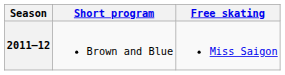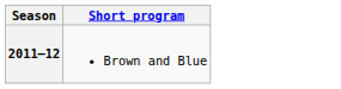- column: Free skating | Miss Saigon
